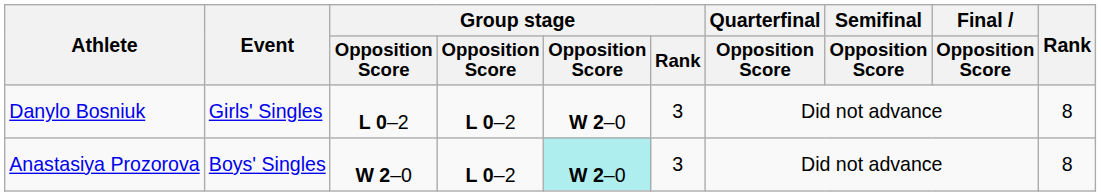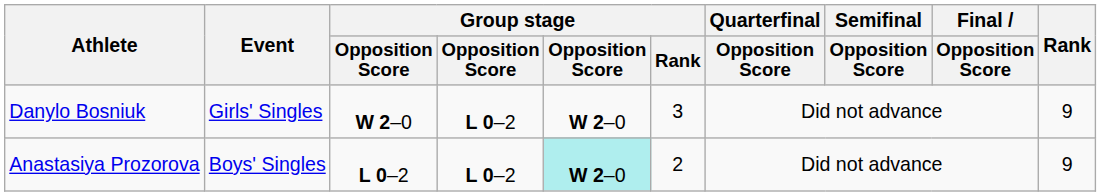Danylo Bosniuk | column 3: L 0–2 -> W 2–0
Danylo Bosniuk | Rank: 8 -> 9
Anastasiya Prozorova | column 3: W 2–0 -> L 0–2
Anastasiya Prozorova | Group stage / Rank: 3 -> 2
Anastasiya Prozorova | Rank: 8 -> 9
